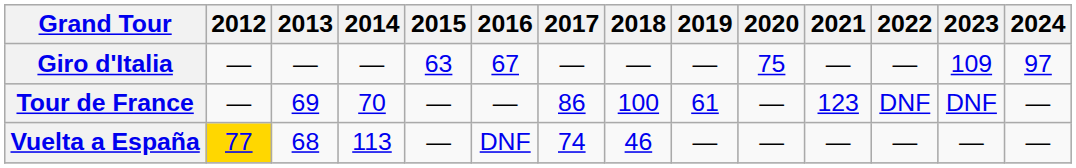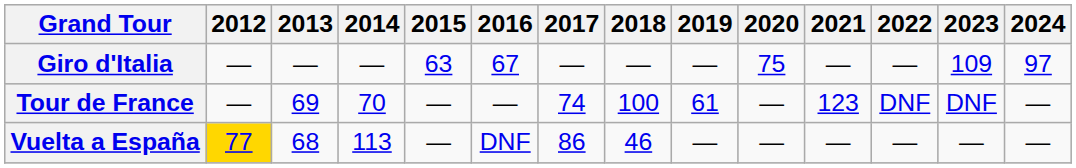Tour de France | 2017: 86 -> 74
Vuelta a España | 2017: 74 -> 86
